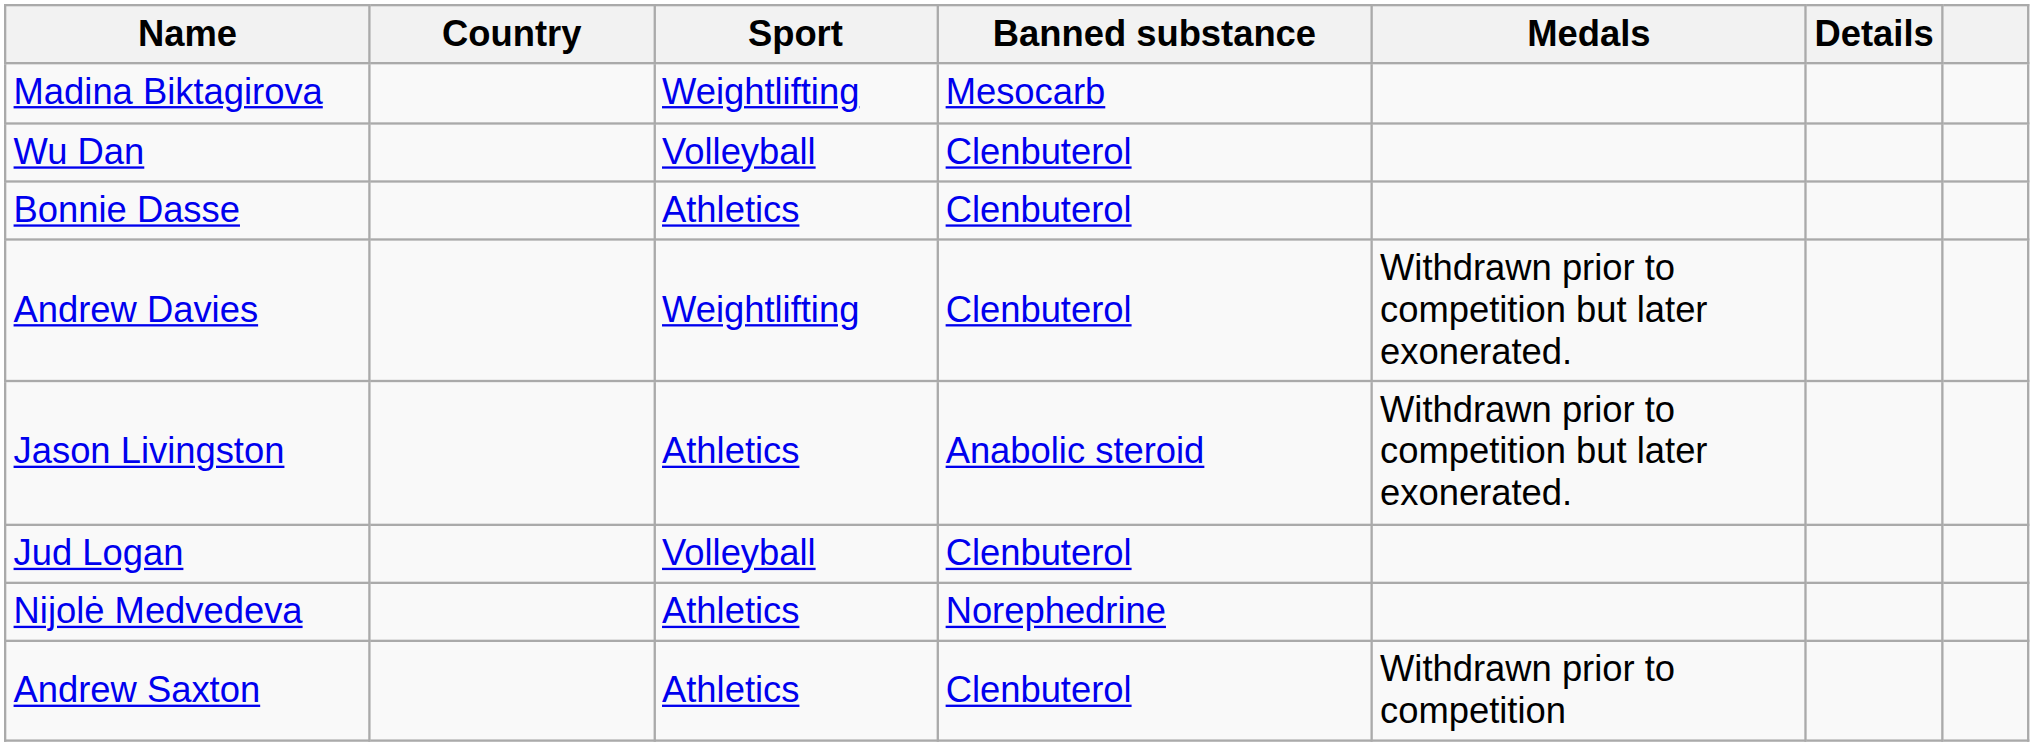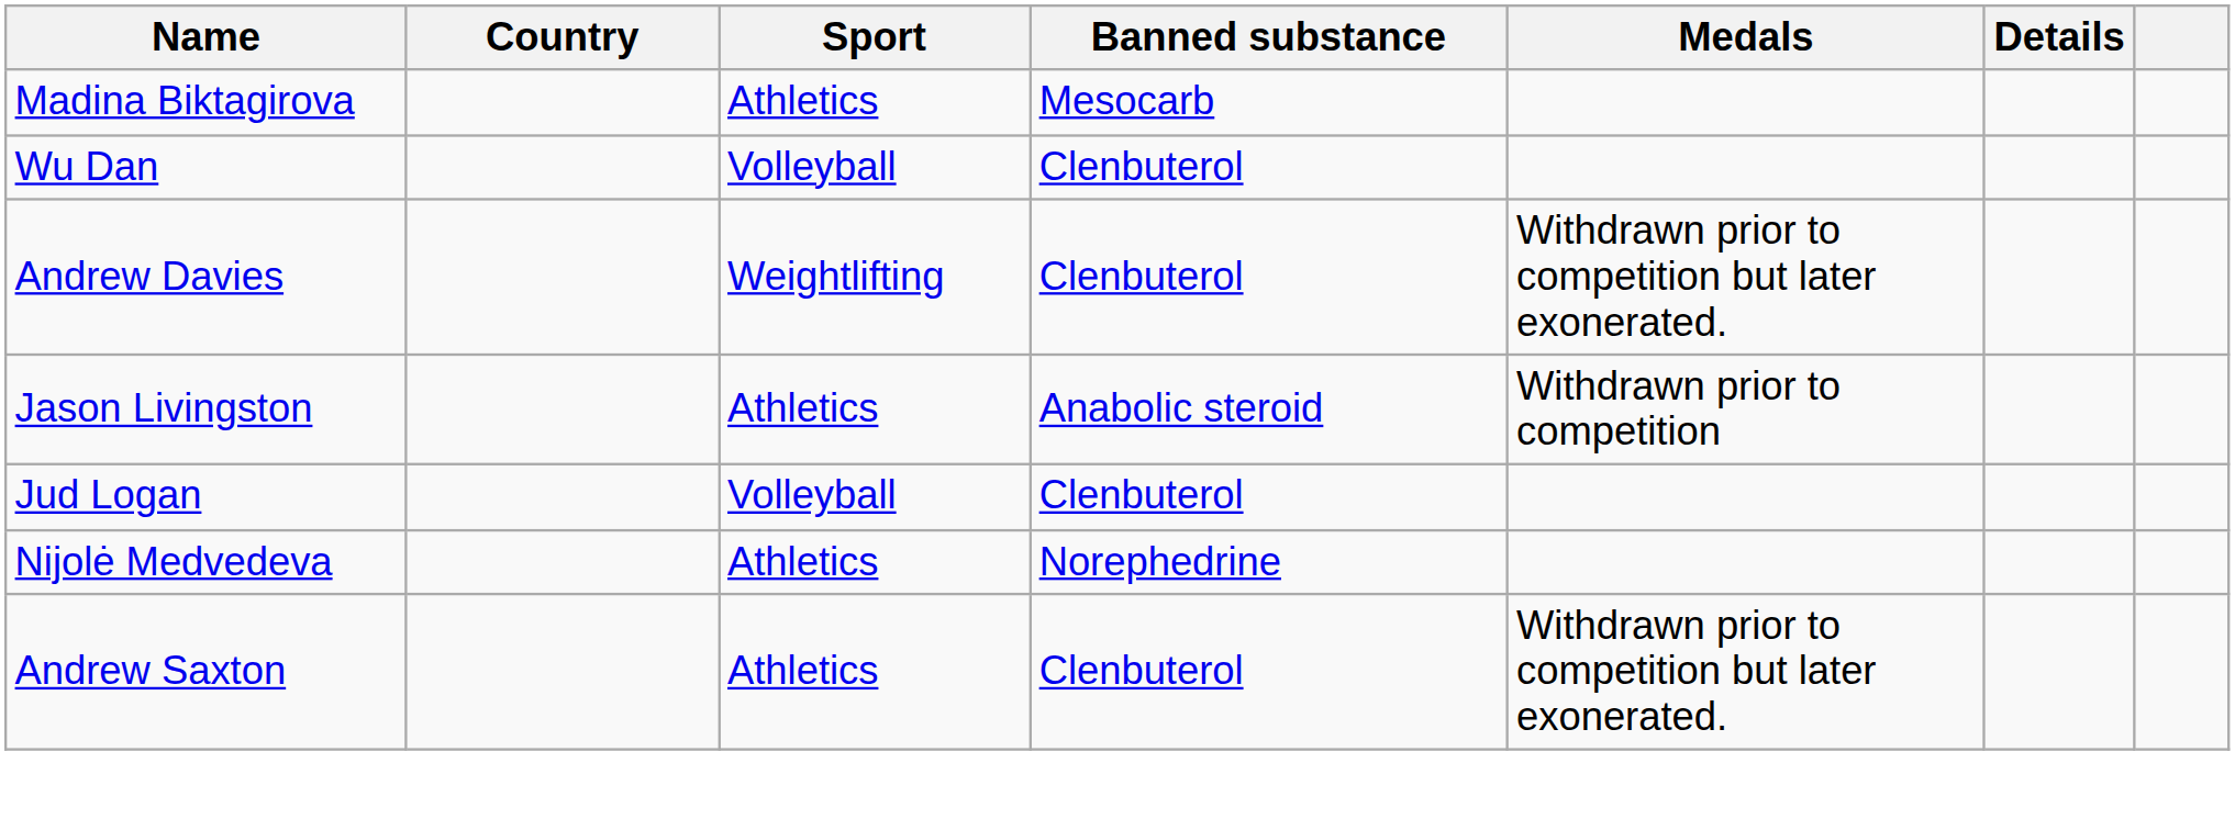Madina Biktagirova | Sport: Weightlifting -> Athletics
- row: Bonnie Dasse | Athletics | Clenbuterol
Jason Livingston | Medals: Withdrawn prior to competition but later exonerated. -> Withdrawn prior to competition
Andrew Saxton | Medals: Withdrawn prior to competition -> Withdrawn prior to competition but later exonerated.
